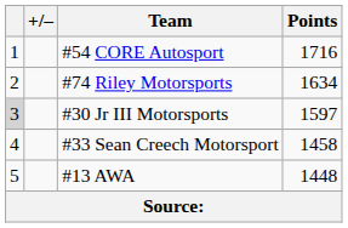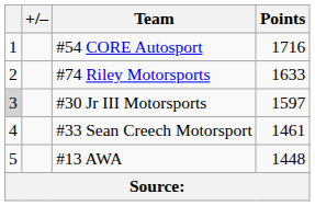#74 Riley Motorsports | Points: 1634 -> 1633
#33 Sean Creech Motorsport | Points: 1458 -> 1461
